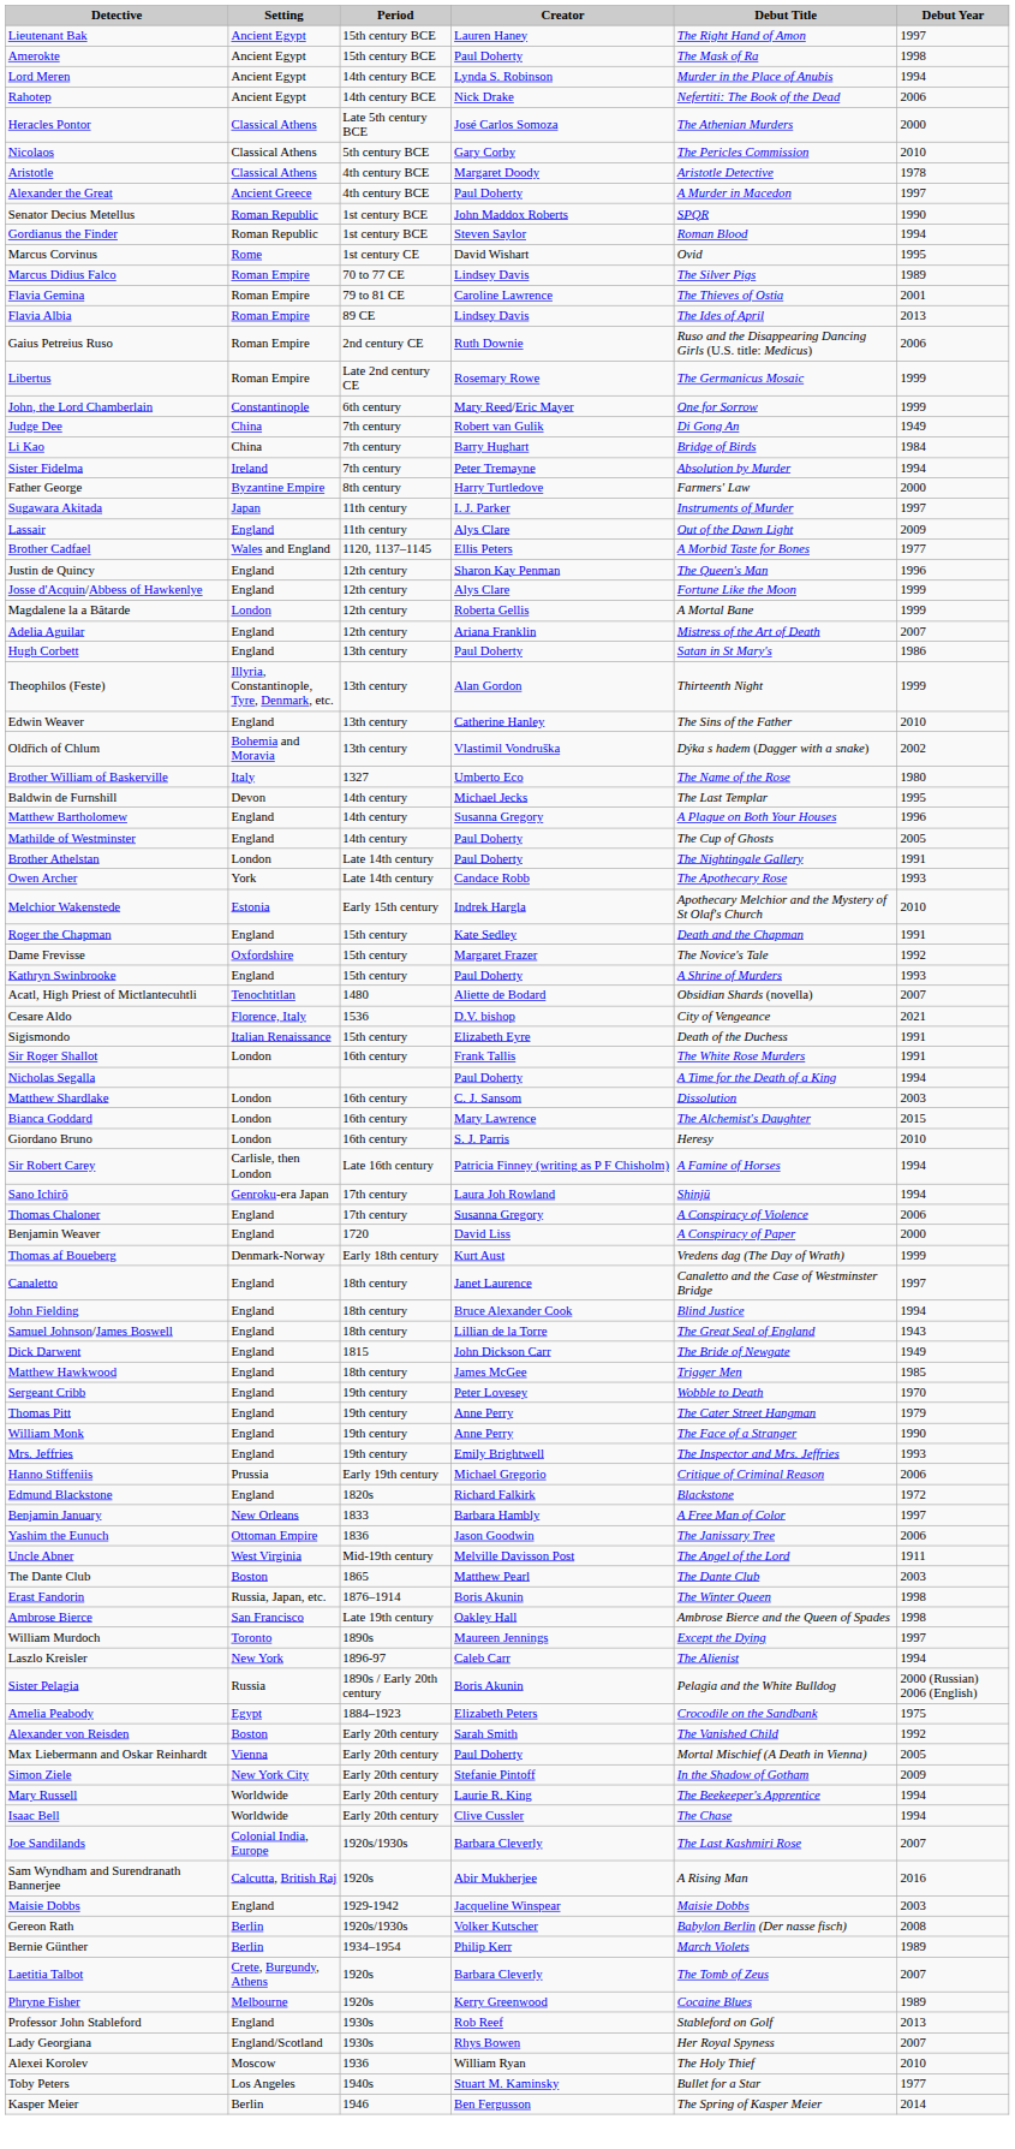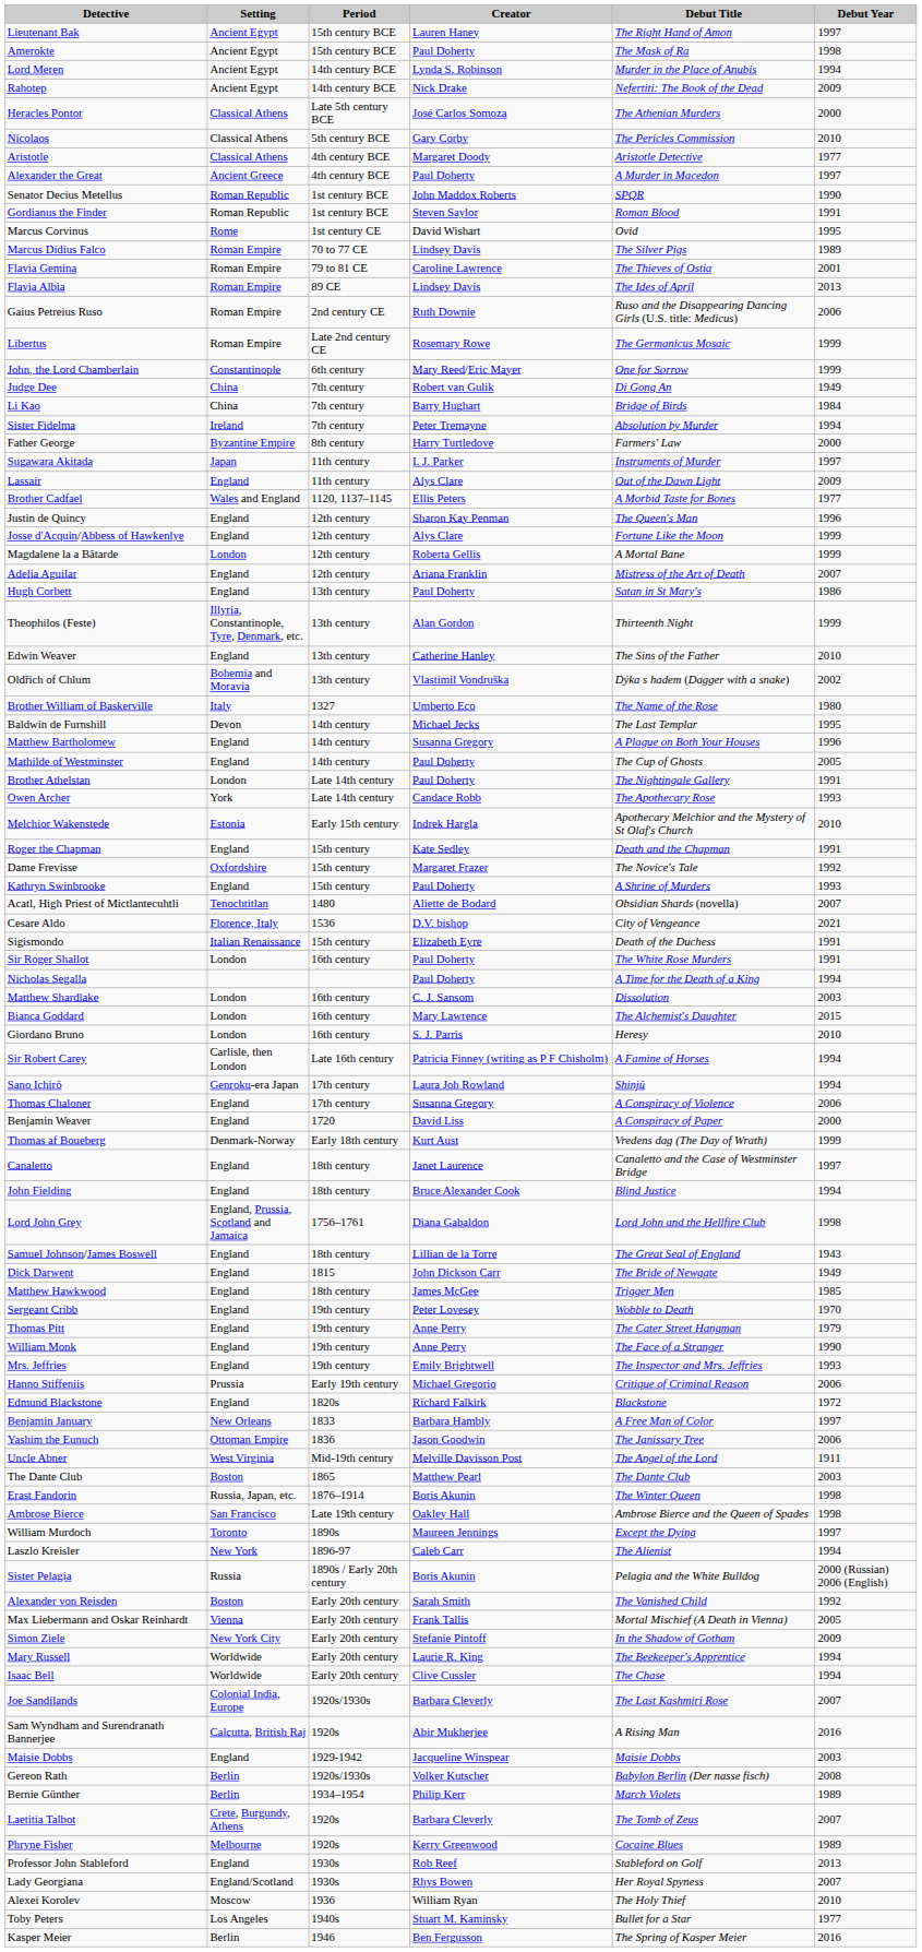Rahotep | Debut Year: 2006 -> 2009
Aristotle | Debut Year: 1978 -> 1977
Gordianus the Finder | Debut Year: 1994 -> 1991
Sir Roger Shallot | Creator: Frank Tallis -> Paul Doherty
+ row: Lord John Grey | England, Prussia, Scotland and Jamaica | 1756–1761 | Diana Gabaldon | Lord John and the Hellfire Club | 1998
- row: Amelia Peabody | Egypt | 1884–1923 | Elizabeth Peters | Crocodile on the Sandbank | 1975
Max Liebermann and Oskar Reinhardt | Creator: Paul Doherty -> Frank Tallis
Kasper Meier | Debut Year: 2014 -> 2016
